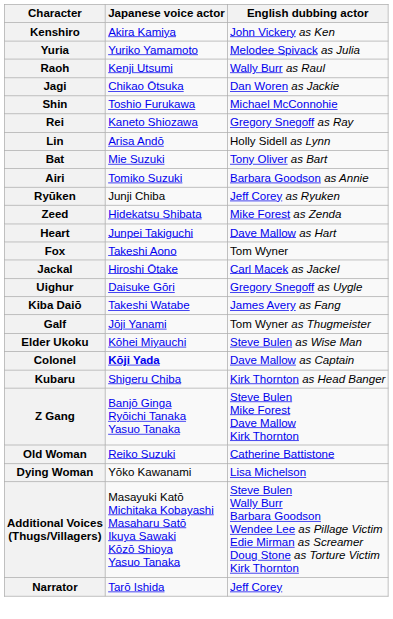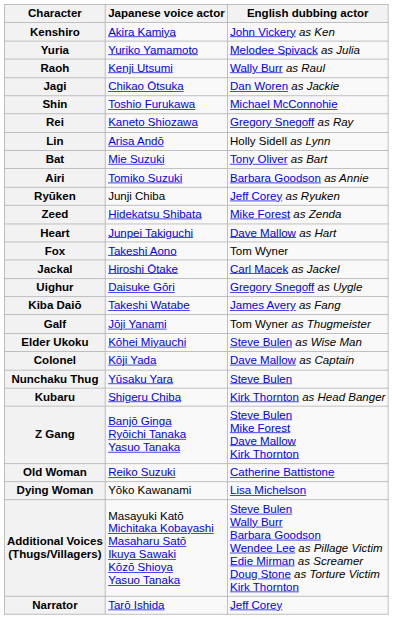Colonel | Japanese voice actor: bold -> normal
+ row: Nunchaku Thug | Yūsaku Yara | Steve Bulen
